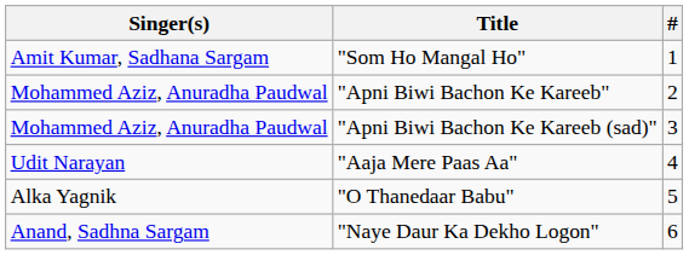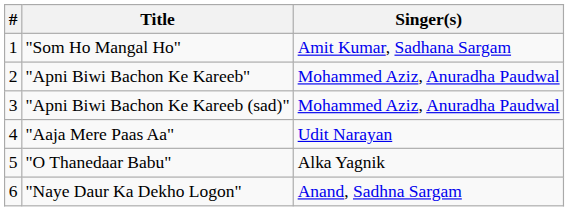columns swapped: # <-> Singer(s)
